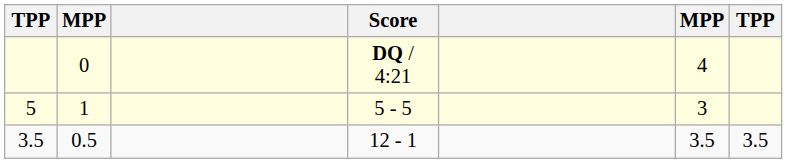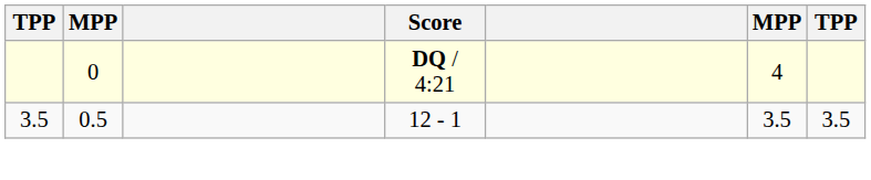- row: 5 | 1 | 5 - 5 | 3
